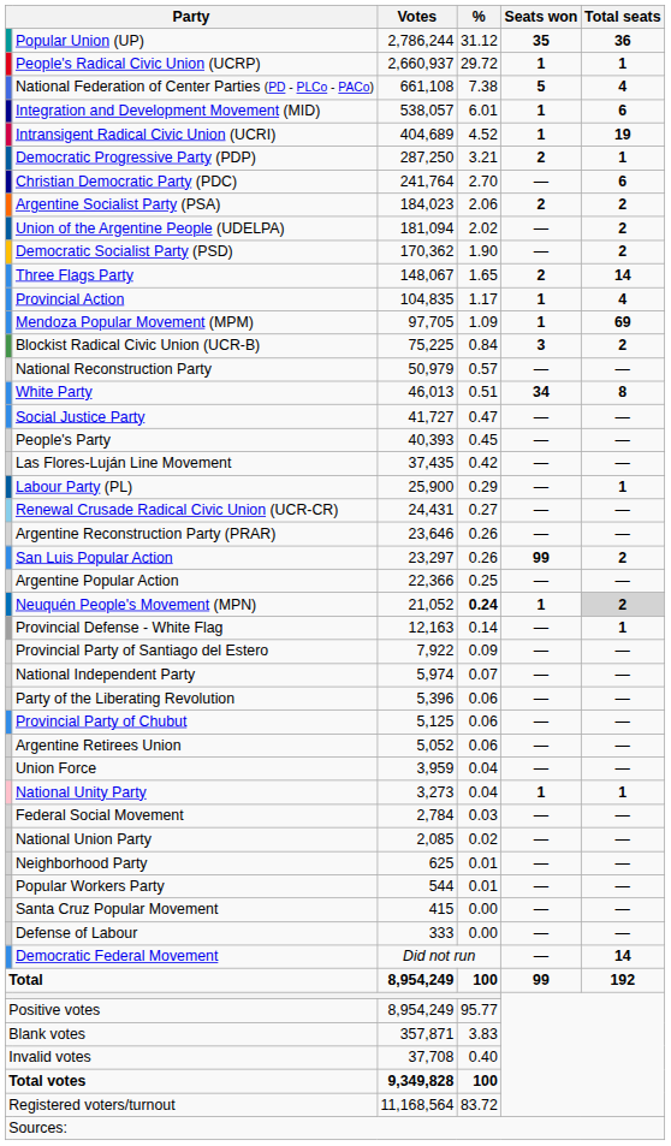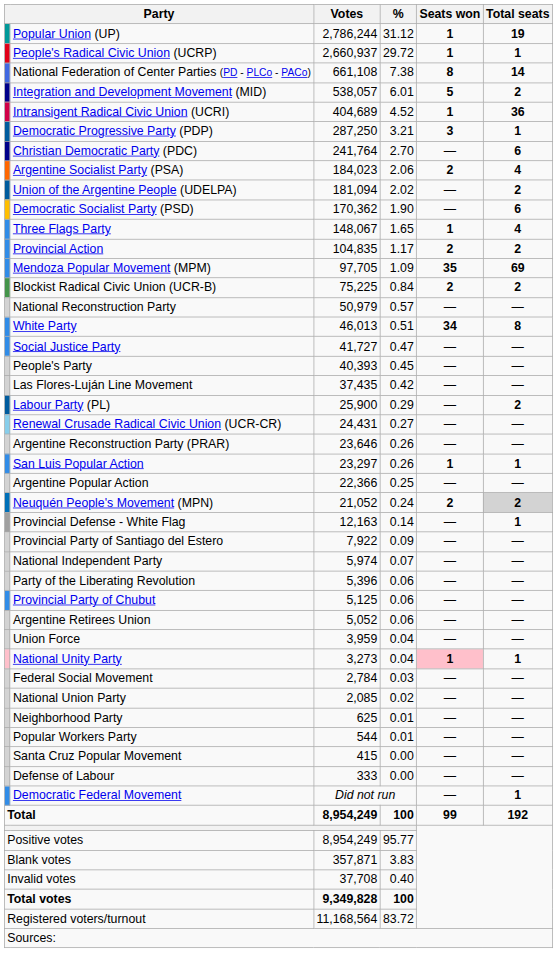Popular Union (UP) | Seats won: 35 -> 1
Popular Union (UP) | Total seats: 36 -> 19
National Federation of Center Parties (PD - PLCo - PACo) | Seats won: 5 -> 8
National Federation of Center Parties (PD - PLCo - PACo) | Total seats: 4 -> 14
Integration and Development Movement (MID) | Seats won: 1 -> 5
Integration and Development Movement (MID) | Total seats: 6 -> 2
Intransigent Radical Civic Union (UCRI) | Total seats: 19 -> 36
Democratic Progressive Party (PDP) | Seats won: 2 -> 3
Argentine Socialist Party (PSA) | Total seats: 2 -> 4
Democratic Socialist Party (PSD) | Total seats: 2 -> 6
Three Flags Party | Seats won: 2 -> 1
Three Flags Party | Total seats: 14 -> 4
Provincial Action | Seats won: 1 -> 2
Provincial Action | Total seats: 4 -> 2
Mendoza Popular Movement (MPM) | Seats won: 1 -> 35
Blockist Radical Civic Union (UCR-B) | Seats won: 3 -> 2
Labour Party (PL) | Total seats: 1 -> 2
San Luis Popular Action | Seats won: 99 -> 1
San Luis Popular Action | Total seats: 2 -> 1
Neuquén People's Movement (MPN) | %: bold -> normal
Neuquén People's Movement (MPN) | Seats won: 1 -> 2
National Unity Party | Seats won: no background -> pink background
Democratic Federal Movement | Total seats: 14 -> 1
